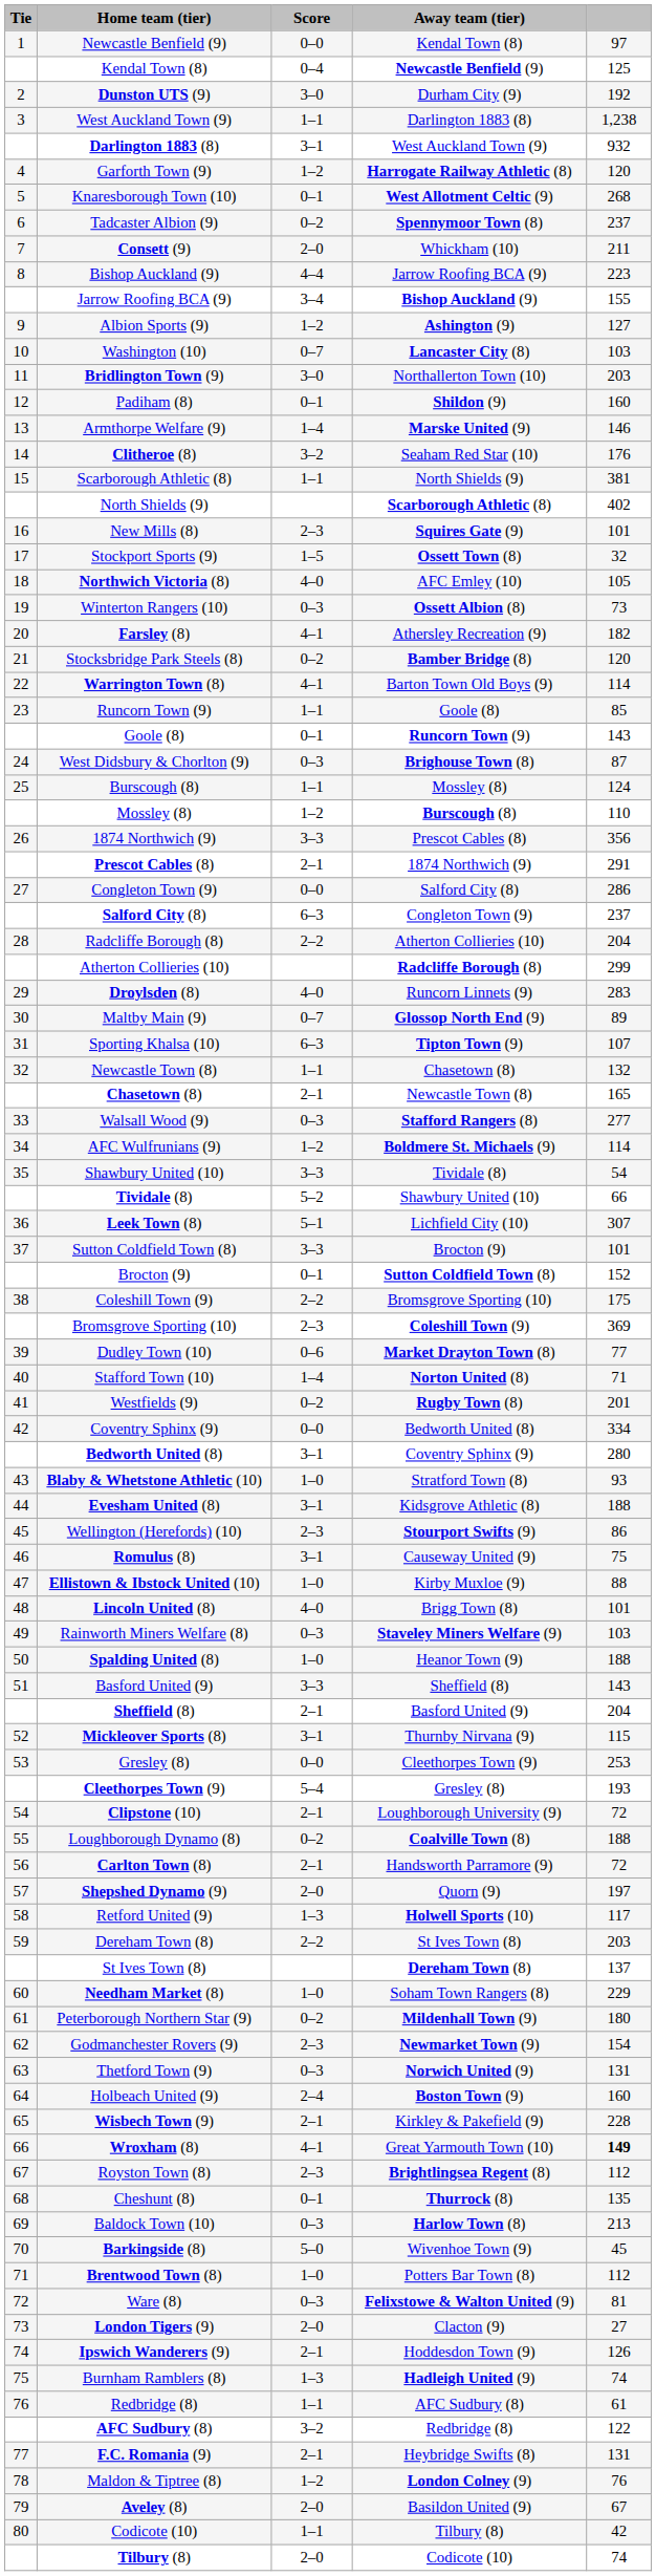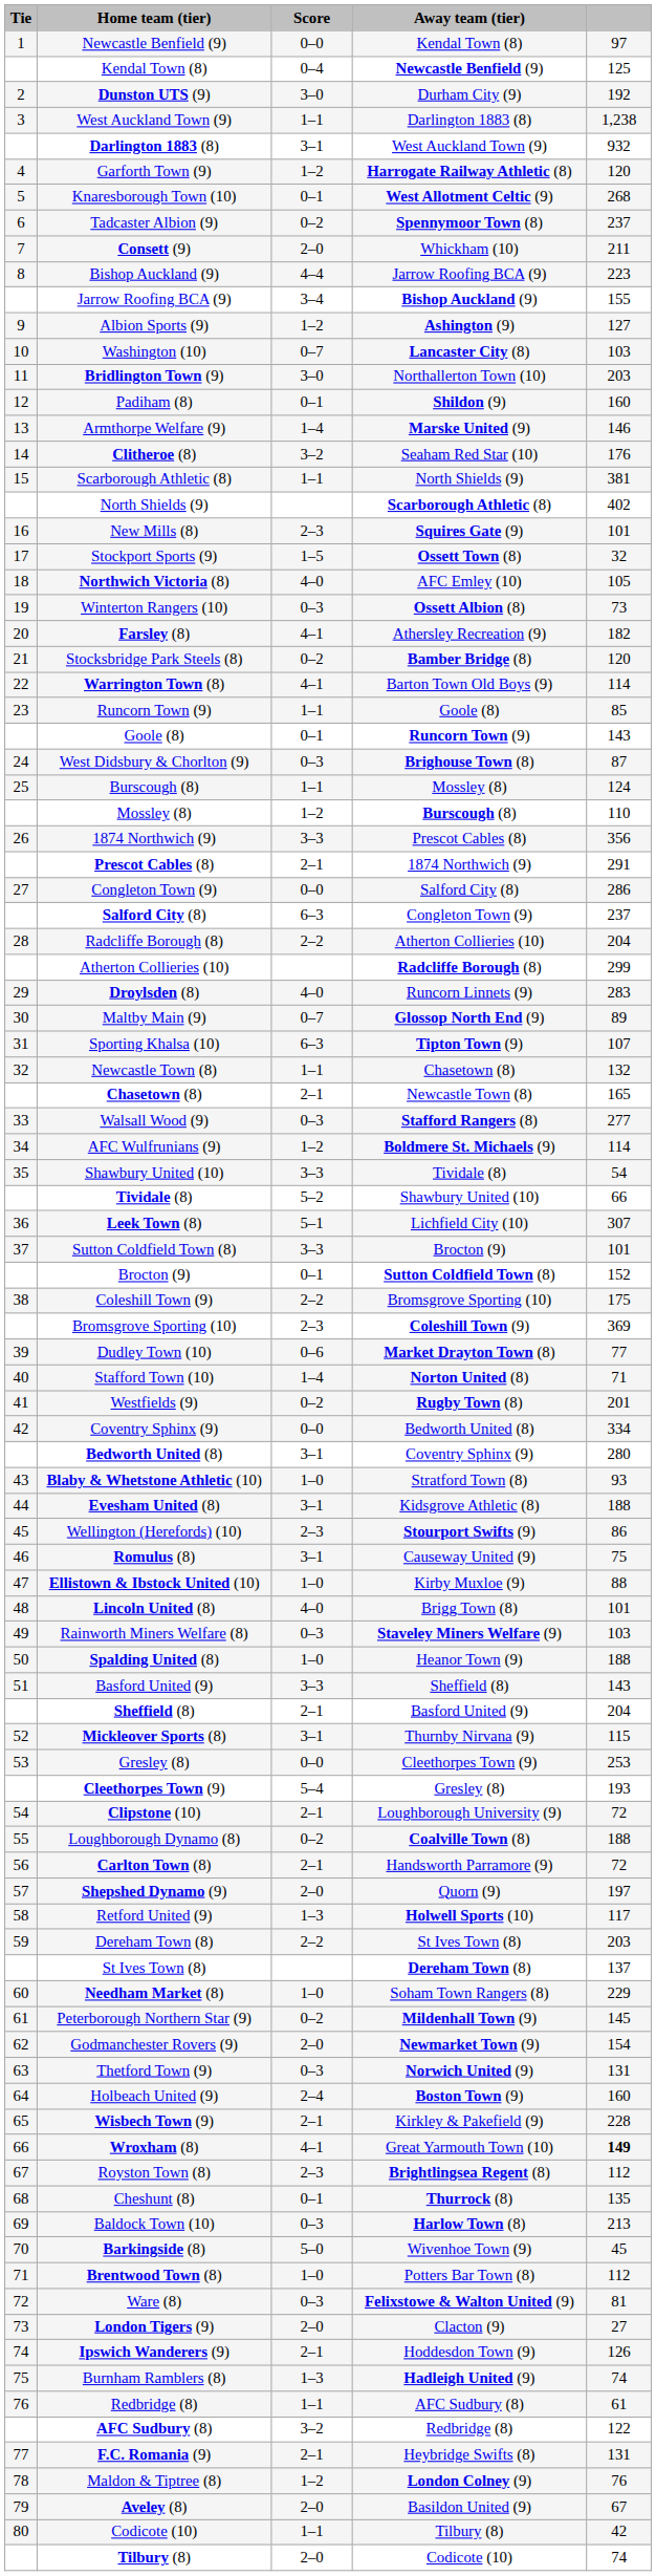Peterborough Northern Star (9) | column 5: 180 -> 145
Godmanchester Rovers (9) | Score: 2–3 -> 2–0
